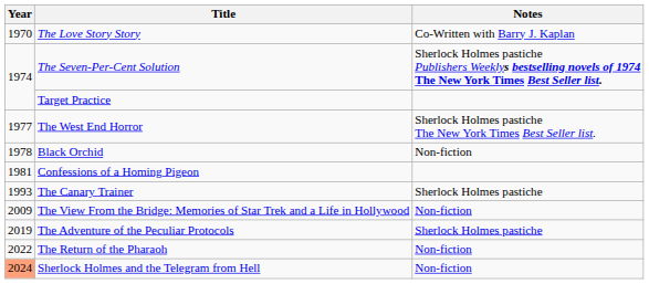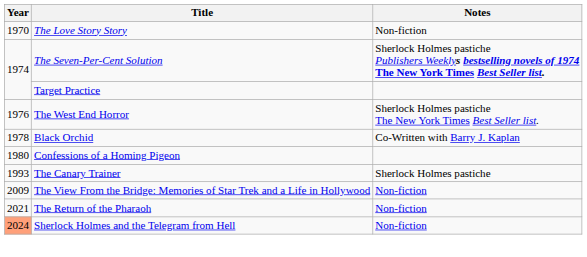The Love Story Story | Notes: Co-Written with Barry J. Kaplan -> Non-fiction
The West End Horror | Year: 1977 -> 1976
Black Orchid | Notes: Non-fiction -> Co-Written with Barry J. Kaplan
Confessions of a Homing Pigeon | Year: 1981 -> 1980
- row: 2019 | The Adventure of the Peculiar Protocols | Sherlock Holmes pastiche
The Return of the Pharaoh | Year: 2022 -> 2021
